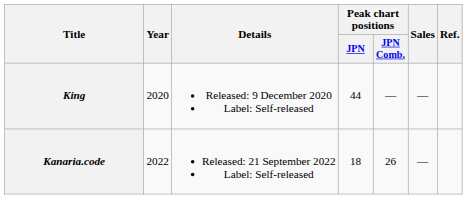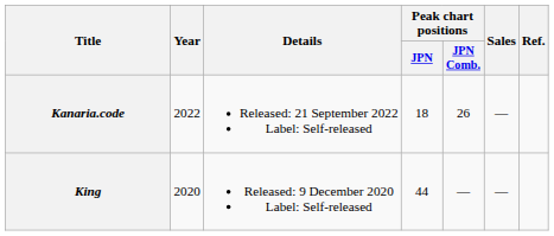rows swapped: King <-> Kanaria.code
